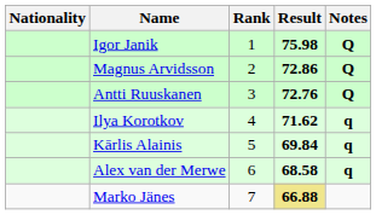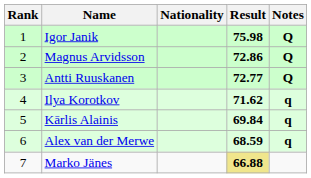columns swapped: Rank <-> Nationality
Antti Ruuskanen | Result: 72.76 -> 72.77
Alex van der Merwe | Result: 68.58 -> 68.59
